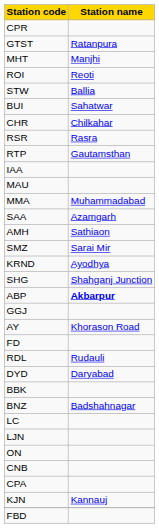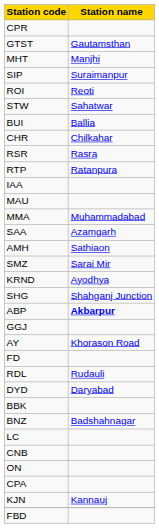GTST | Station name: Ratanpura -> Gautamsthan
+ row: SIP | Suraimanpur
STW | Station name: Ballia -> Sahatwar
BUI | Station name: Sahatwar -> Ballia
RTP | Station name: Gautamsthan -> Ratanpura
- row: LJN
rows swapped: ON <-> CNB
